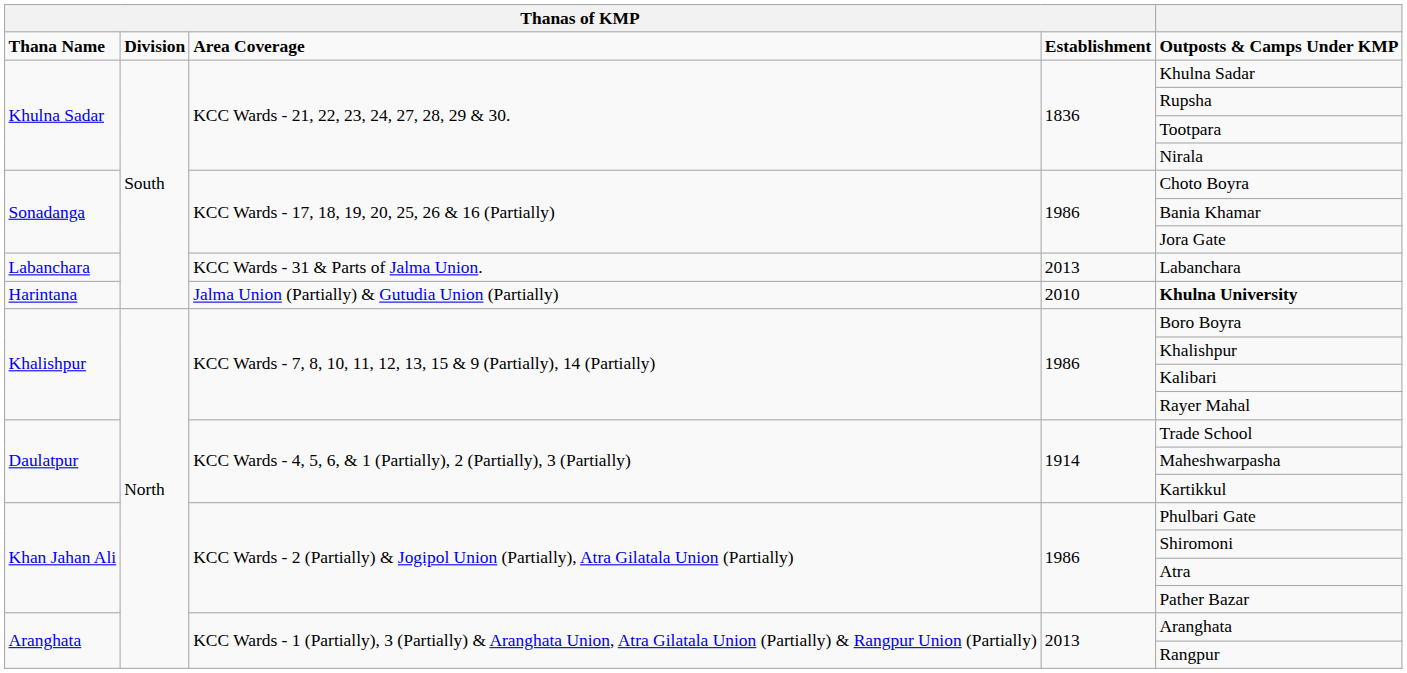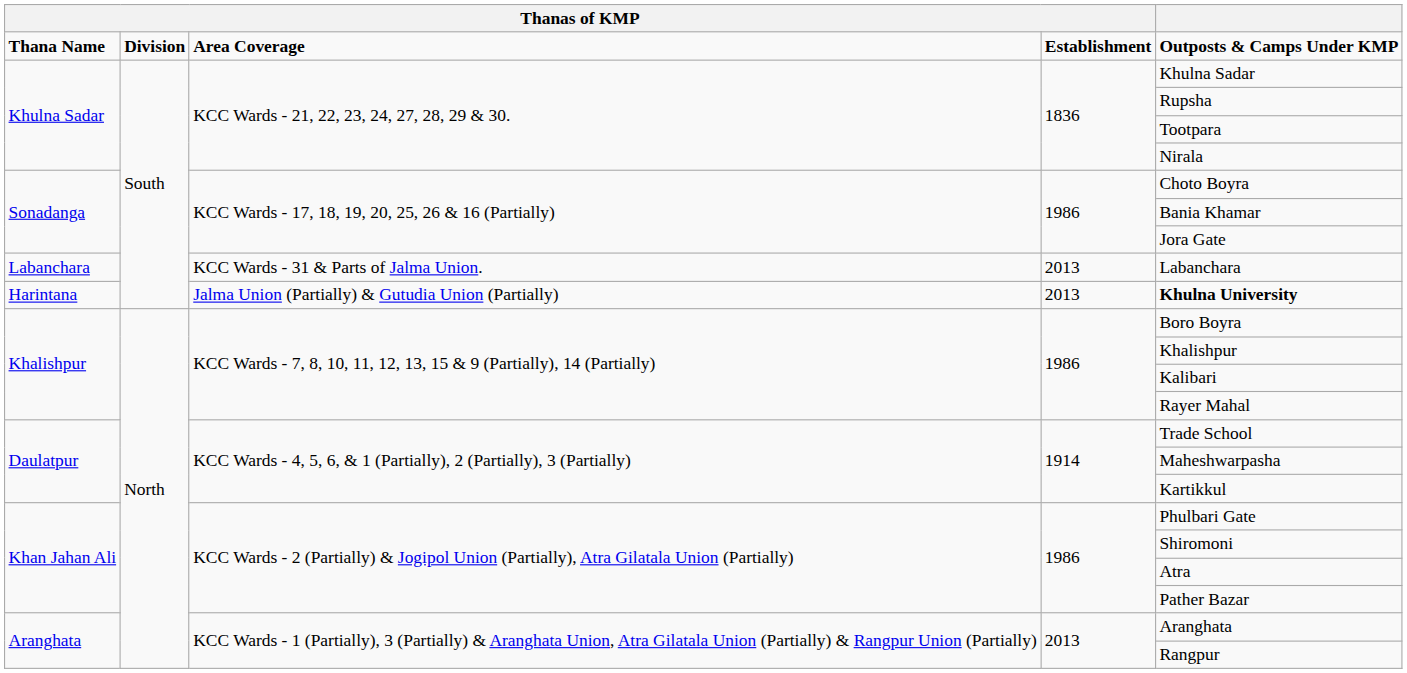Harintana | column 4: 2010 -> 2013
